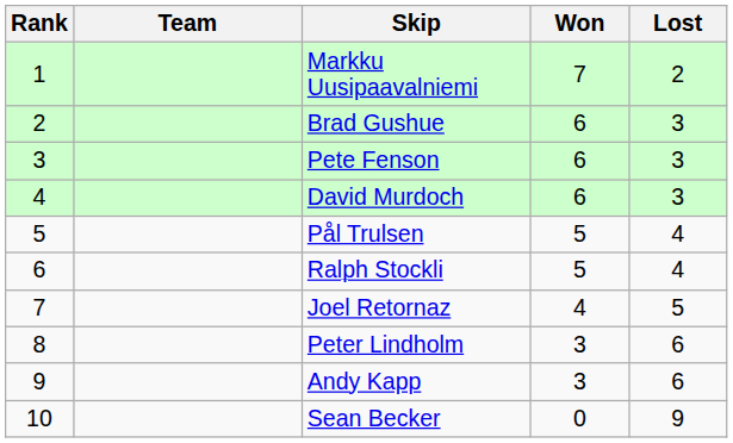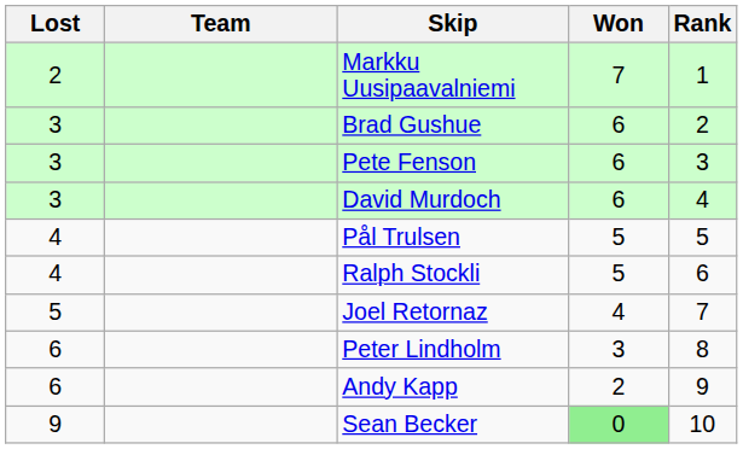columns swapped: Rank <-> Lost
Andy Kapp | Won: 3 -> 2
Sean Becker | Won: no background -> lightgreen background
